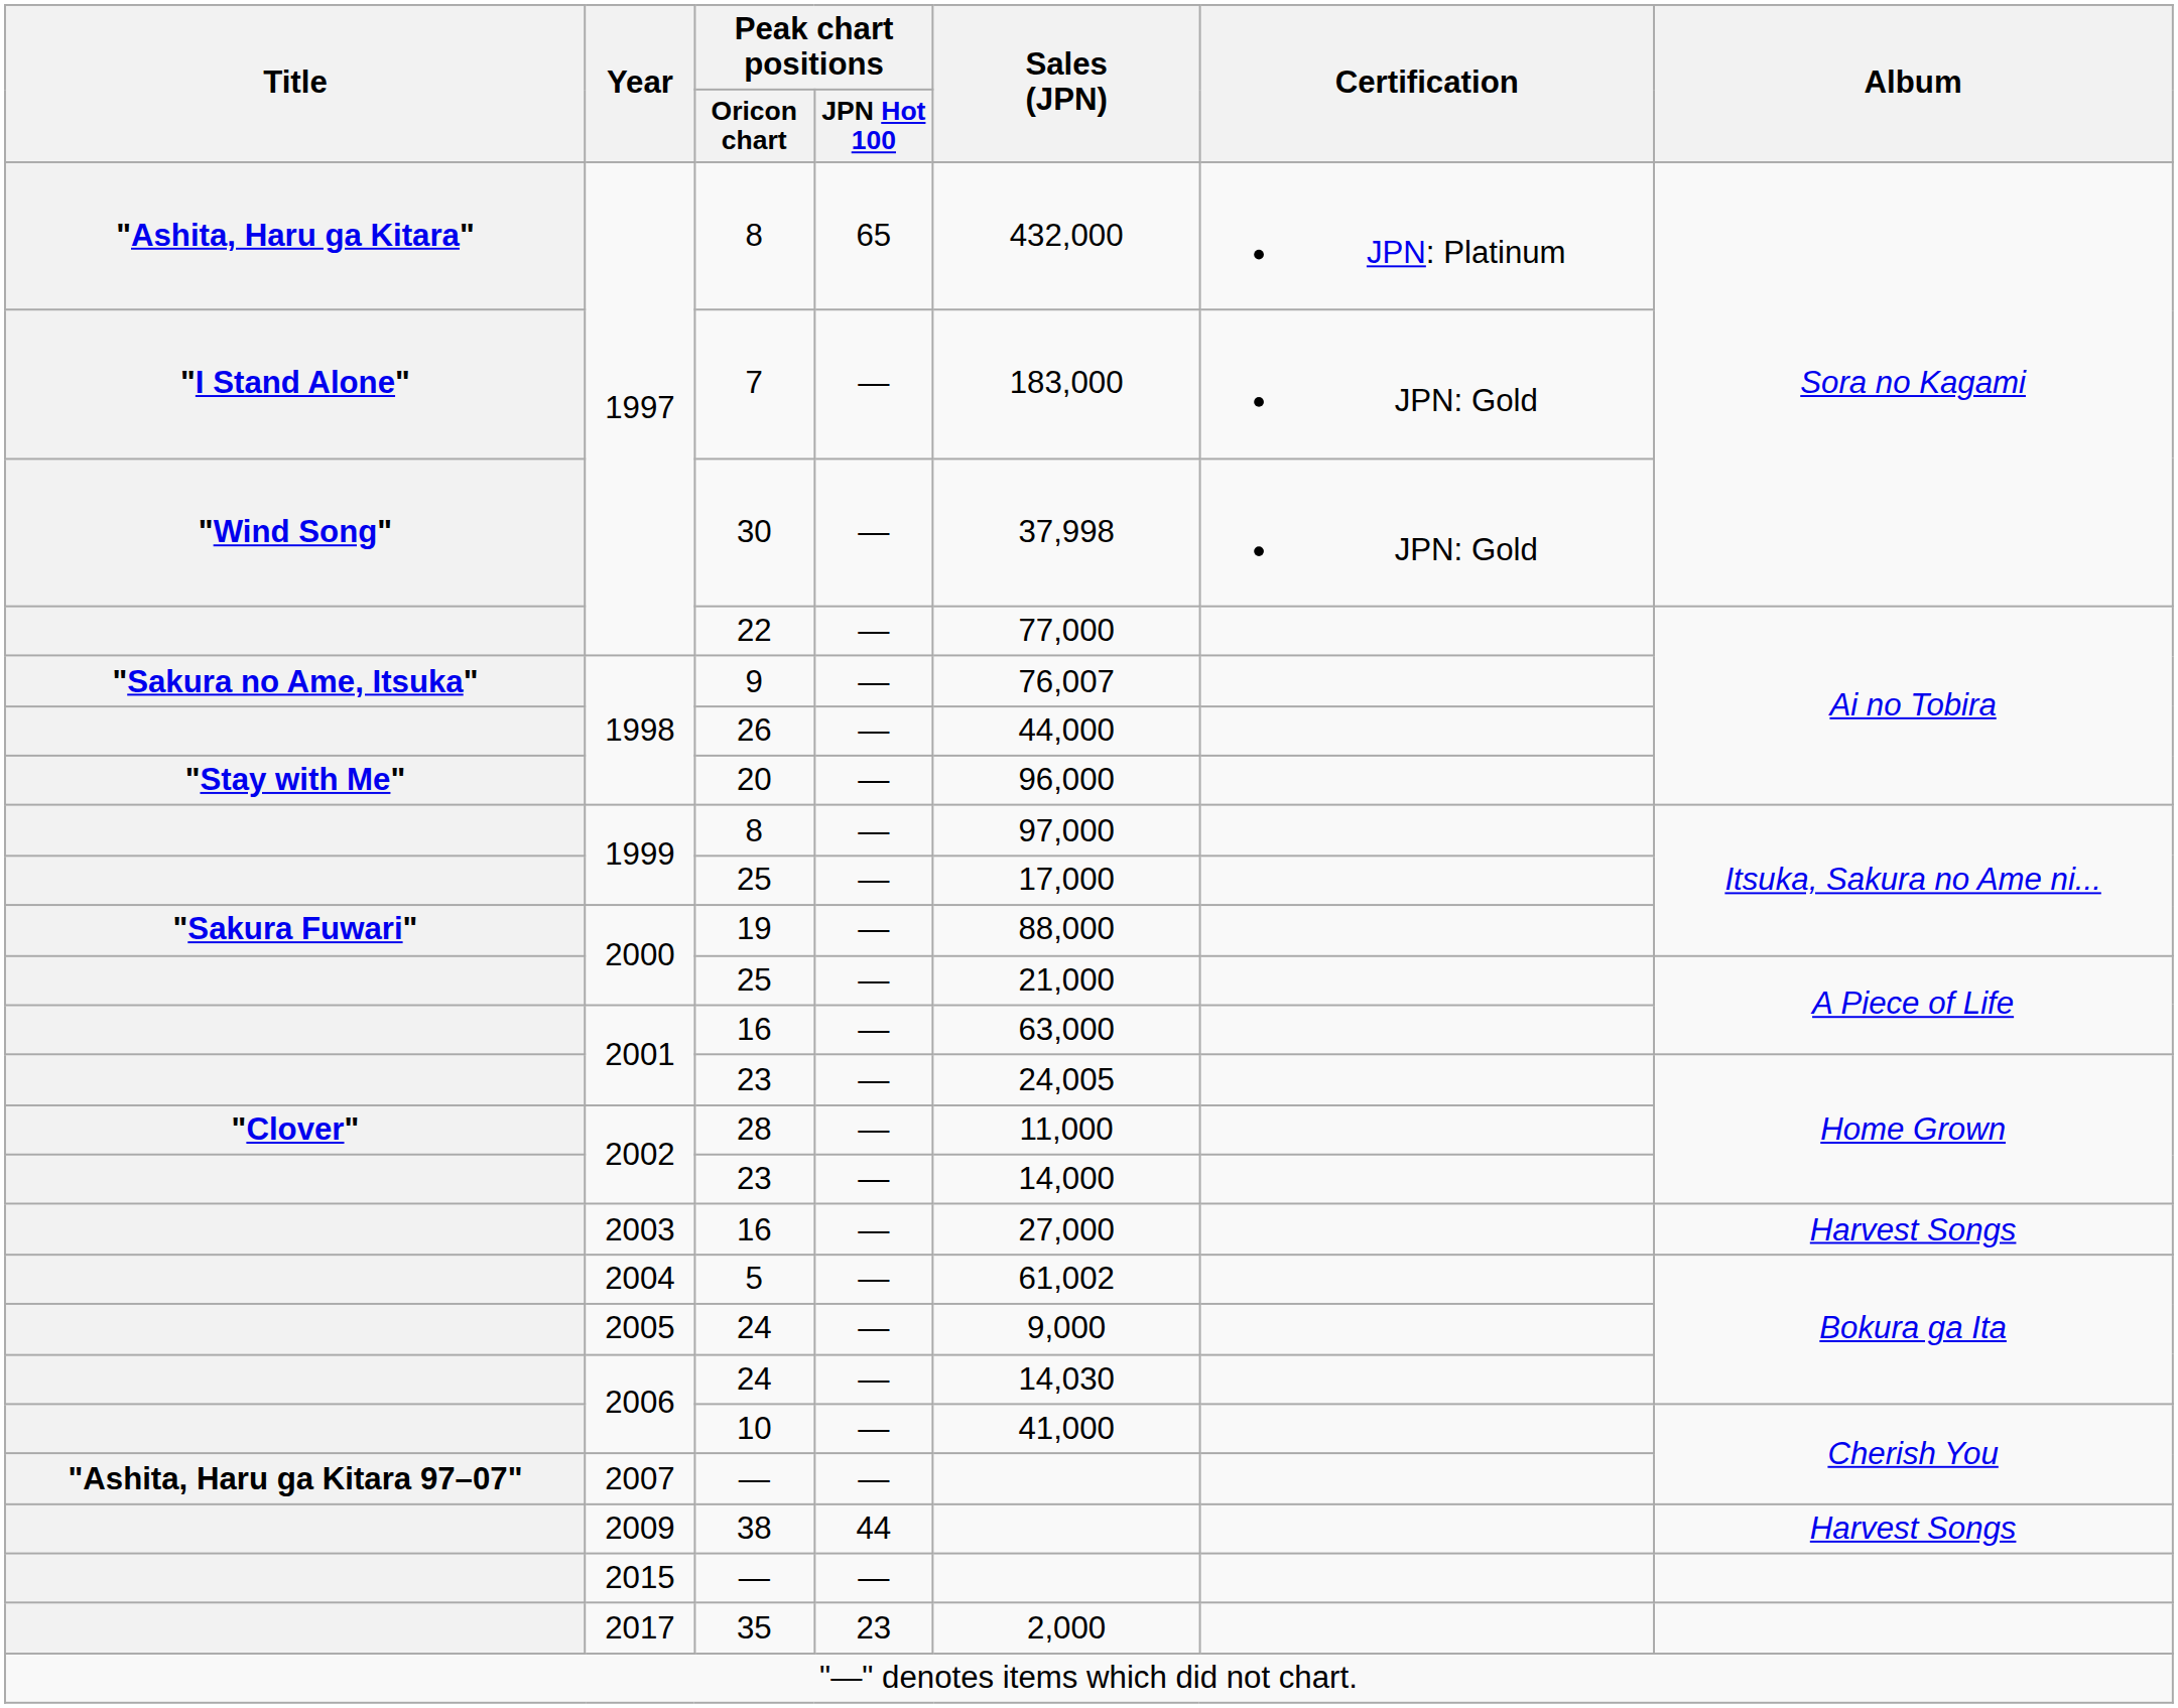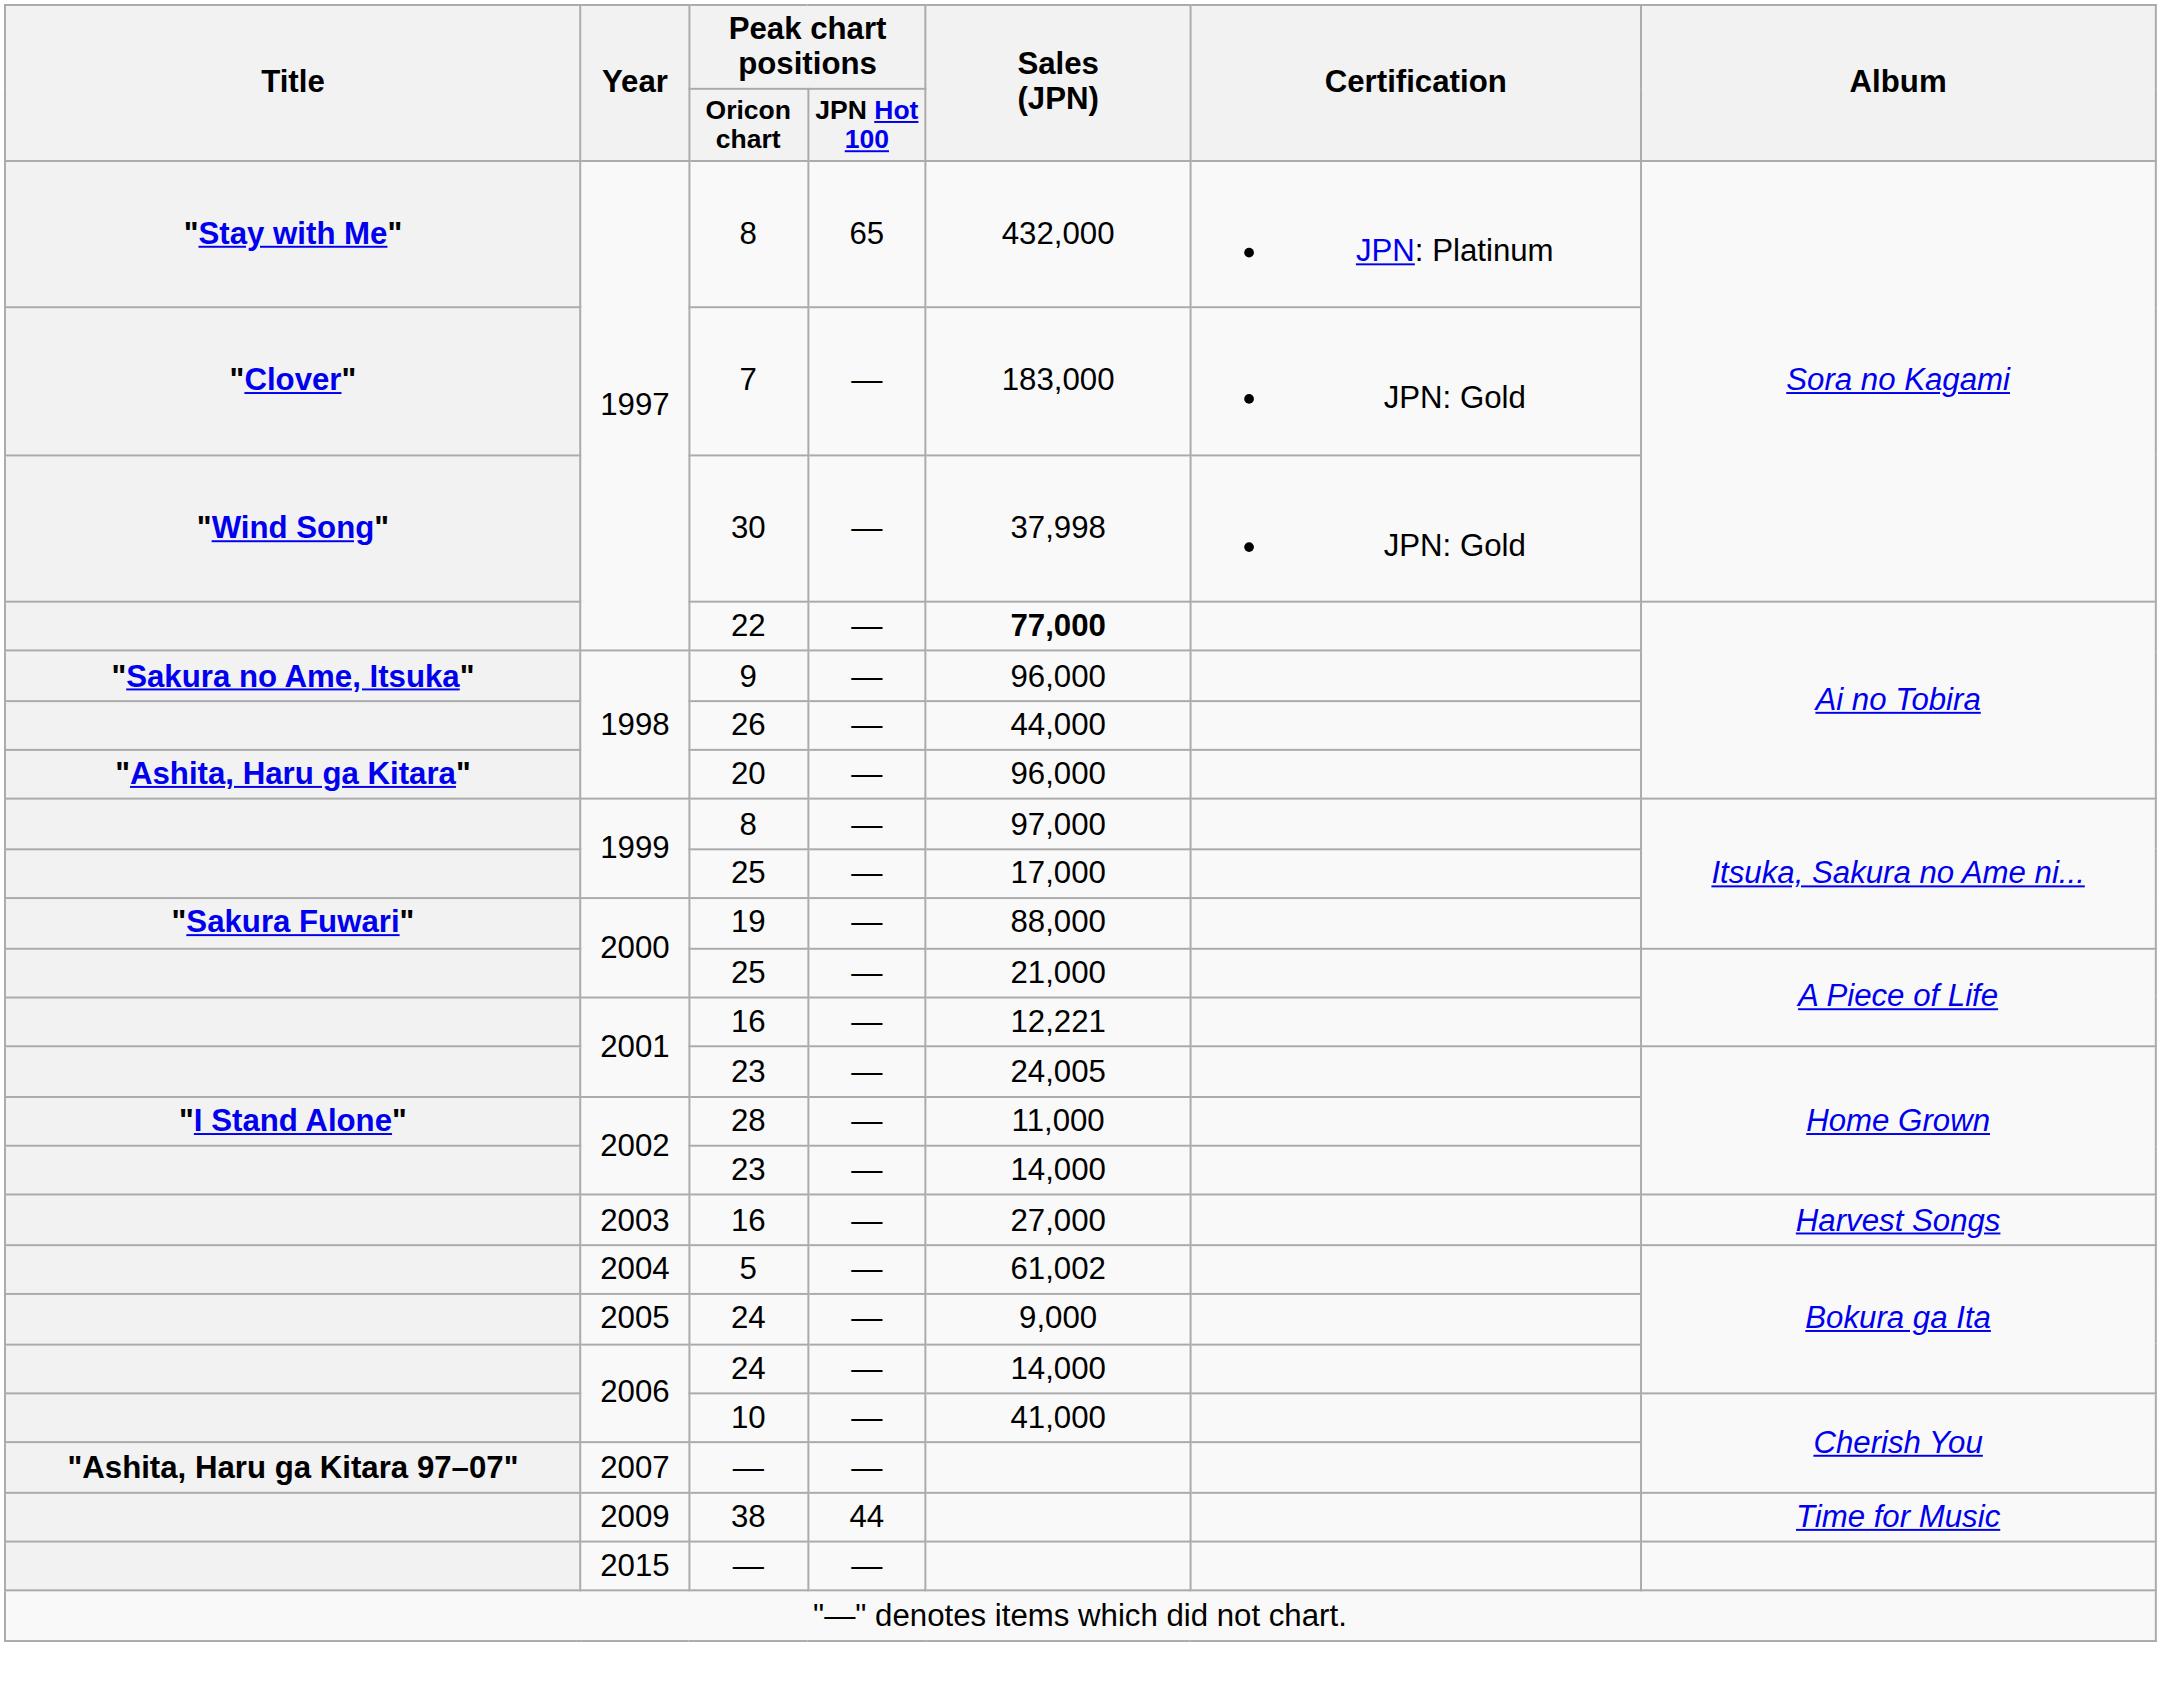1997 / 8 | Title: "Ashita, Haru ga Kitara" -> "Stay with Me"
7 | Title: "I Stand Alone" -> "Clover"
22 | Sales (JPN): normal -> bold
9 | Sales (JPN): 76,007 -> 96,000
20 | Title: "Stay with Me" -> "Ashita, Haru ga Kitara"
2001 / 16 | Sales (JPN): 63,000 -> 12,221
28 | Title: "Clover" -> "I Stand Alone"
2006 / 24 | Sales (JPN): 14,030 -> 14,000
38 | Album: Harvest Songs -> Time for Music
- row: 2017 | 35 | 23 | 2,000
